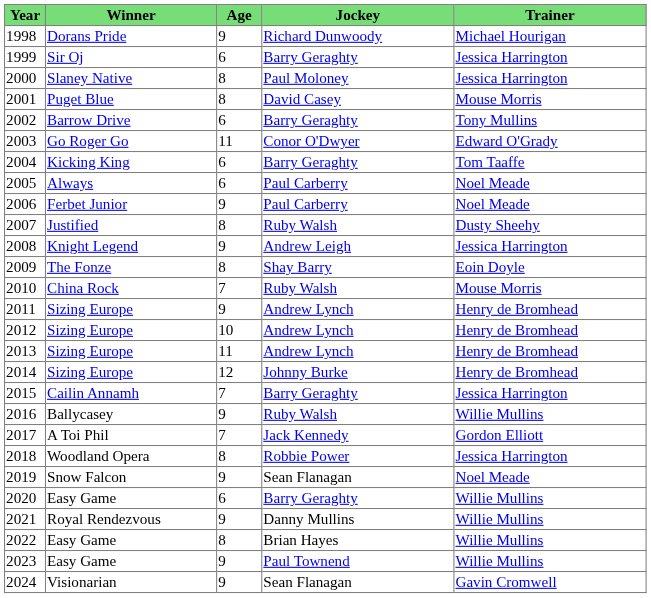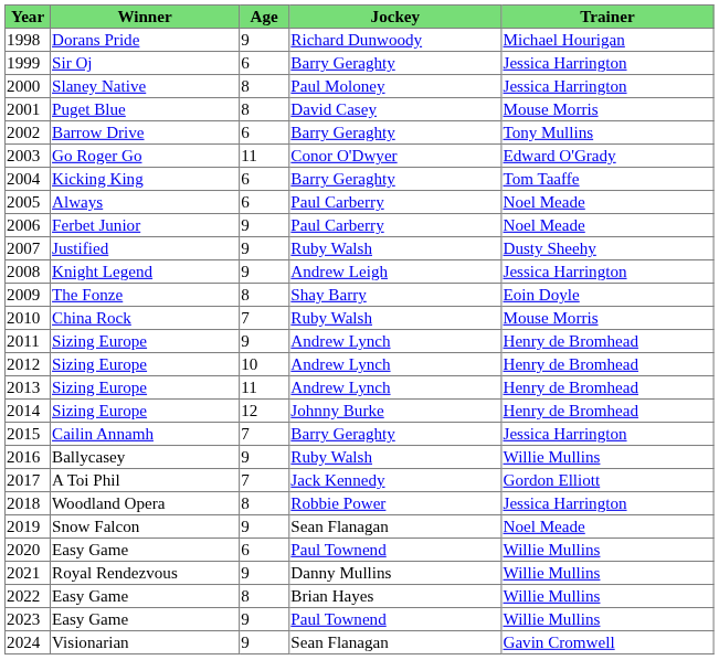2007 | Age: 8 -> 9
2020 | Jockey: Barry Geraghty -> Paul Townend
